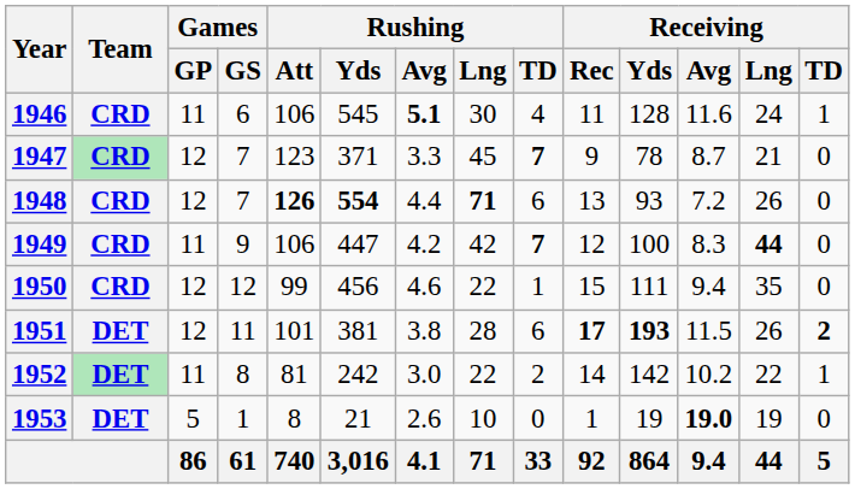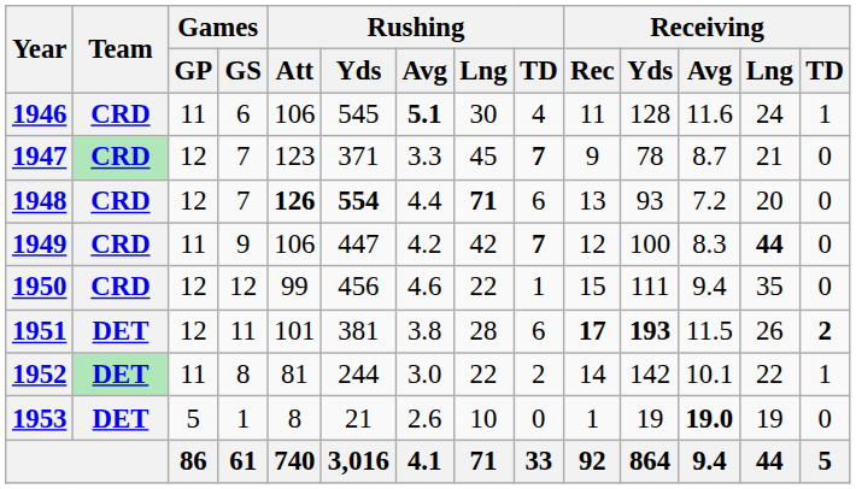1948 | Receiving / Lng: 26 -> 20
1952 | Rushing / Yds: 242 -> 244
1952 | Receiving / Avg: 10.2 -> 10.1
